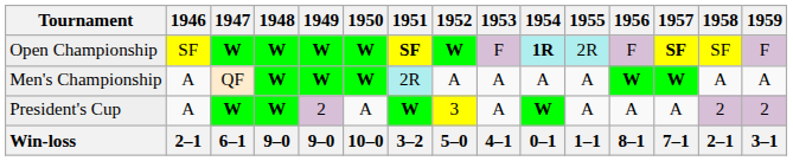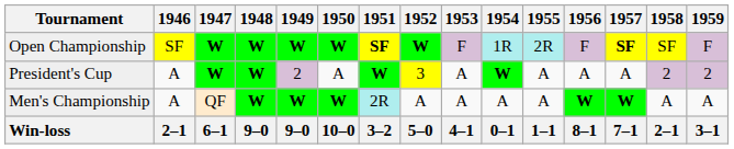Open Championship | 1954: bold -> normal
rows swapped: Men's Championship <-> President's Cup
